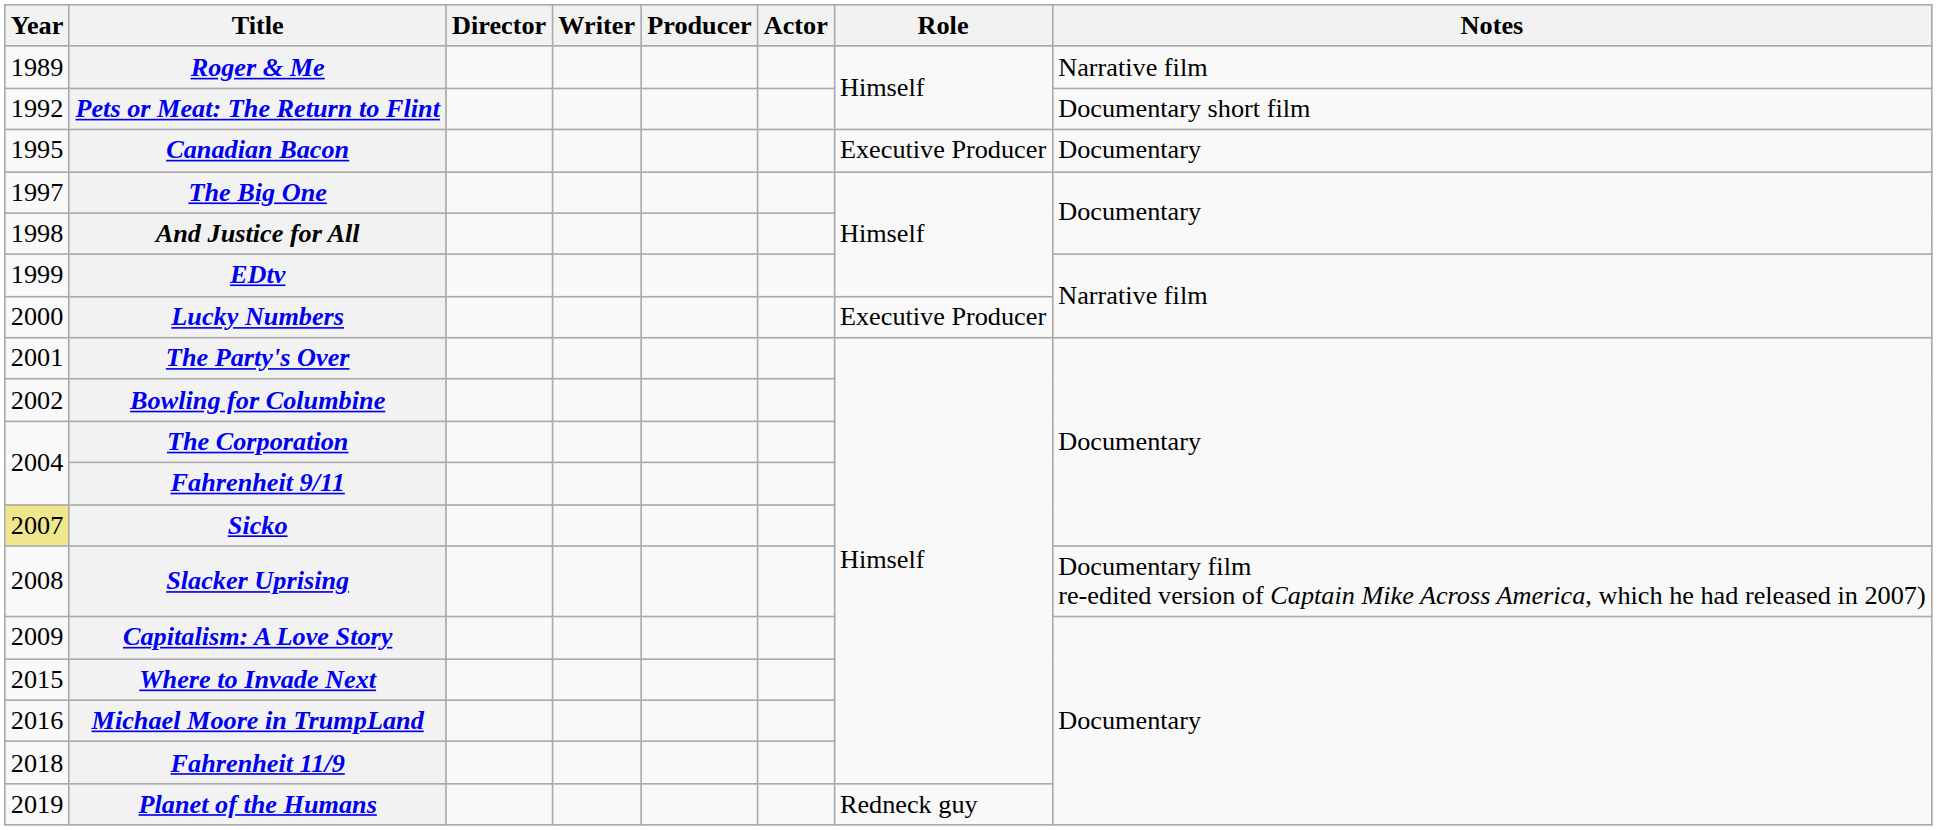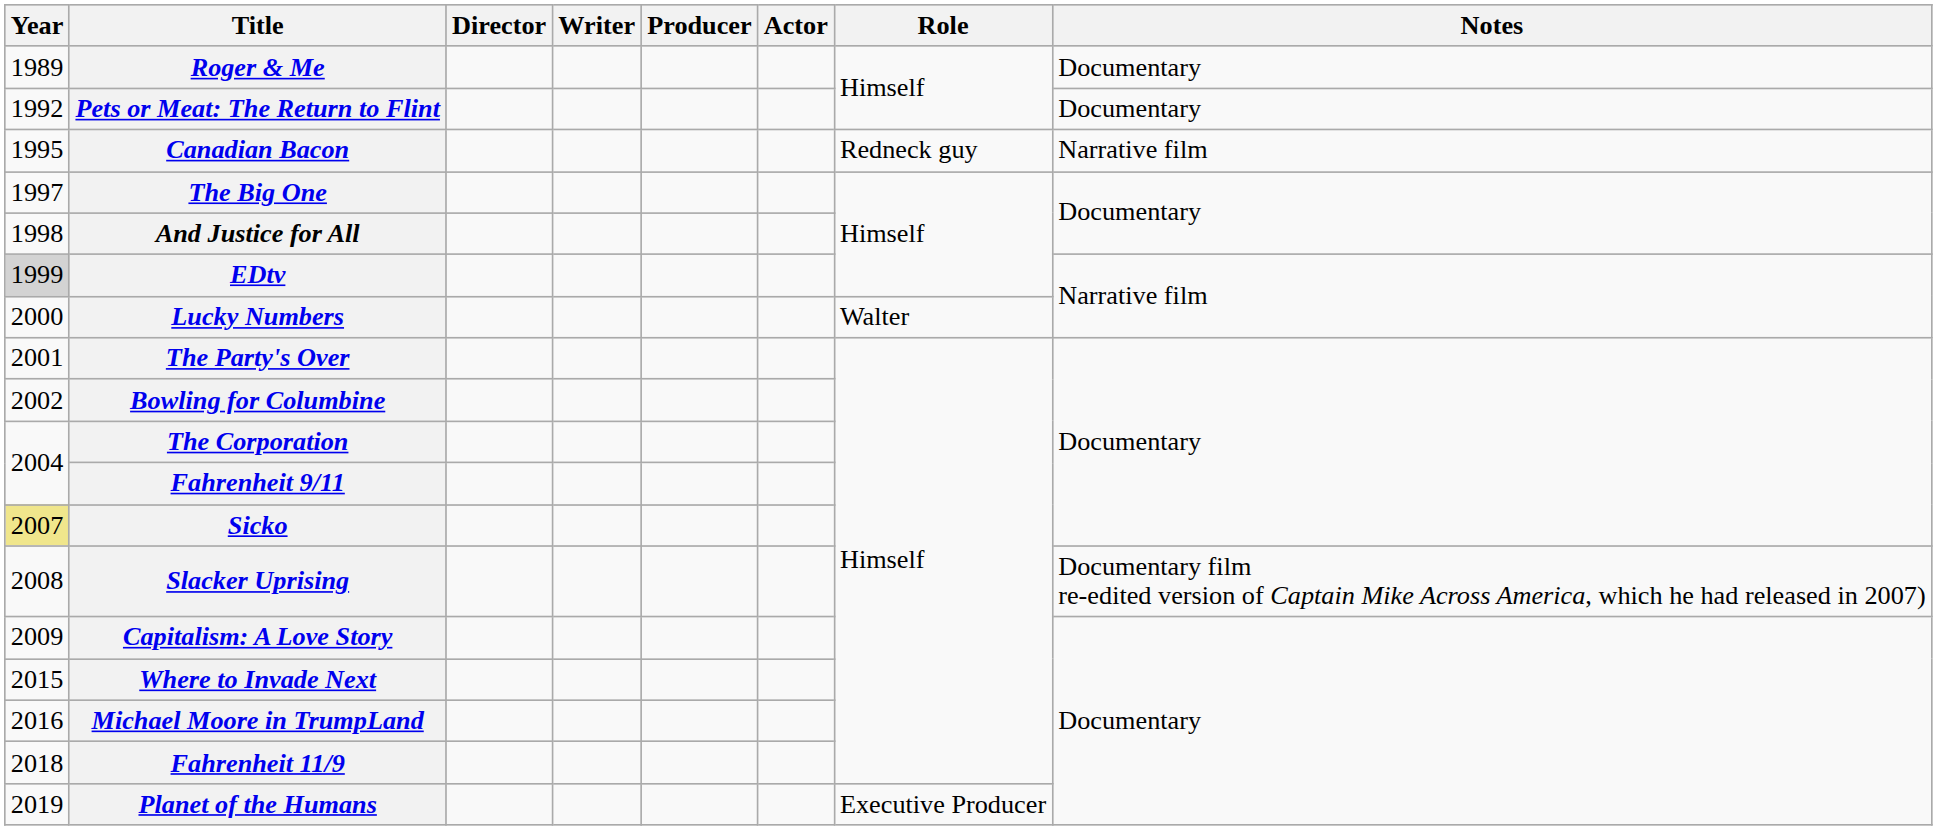Roger & Me | Notes: Narrative film -> Documentary
Pets or Meat: The Return to Flint | Notes: Documentary short film -> Documentary
Canadian Bacon | Role: Executive Producer -> Redneck guy
Canadian Bacon | Notes: Documentary -> Narrative film
EDtv | Year: no background -> lightgrey background
Lucky Numbers | Role: Executive Producer -> Walter
Planet of the Humans | Role: Redneck guy -> Executive Producer
